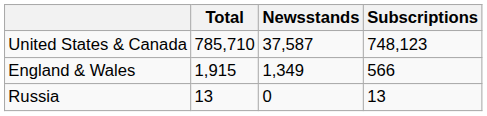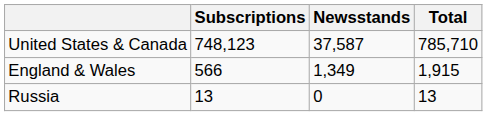columns swapped: Subscriptions <-> Total
